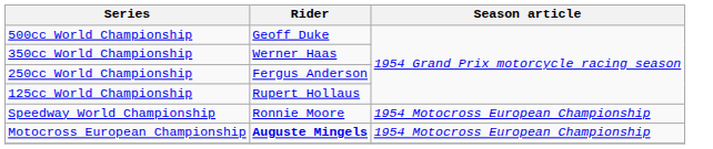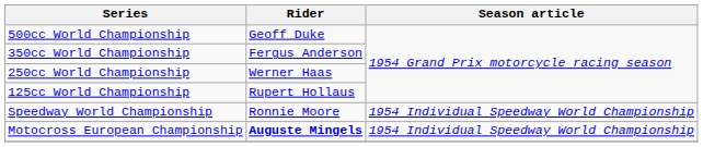350cc World Championship | Rider: Werner Haas -> Fergus Anderson
250cc World Championship | Rider: Fergus Anderson -> Werner Haas
Speedway World Championship | Season article: 1954 Motocross European Championship -> 1954 Individual Speedway World Championship
Motocross European Championship | Season article: 1954 Motocross European Championship -> 1954 Individual Speedway World Championship
